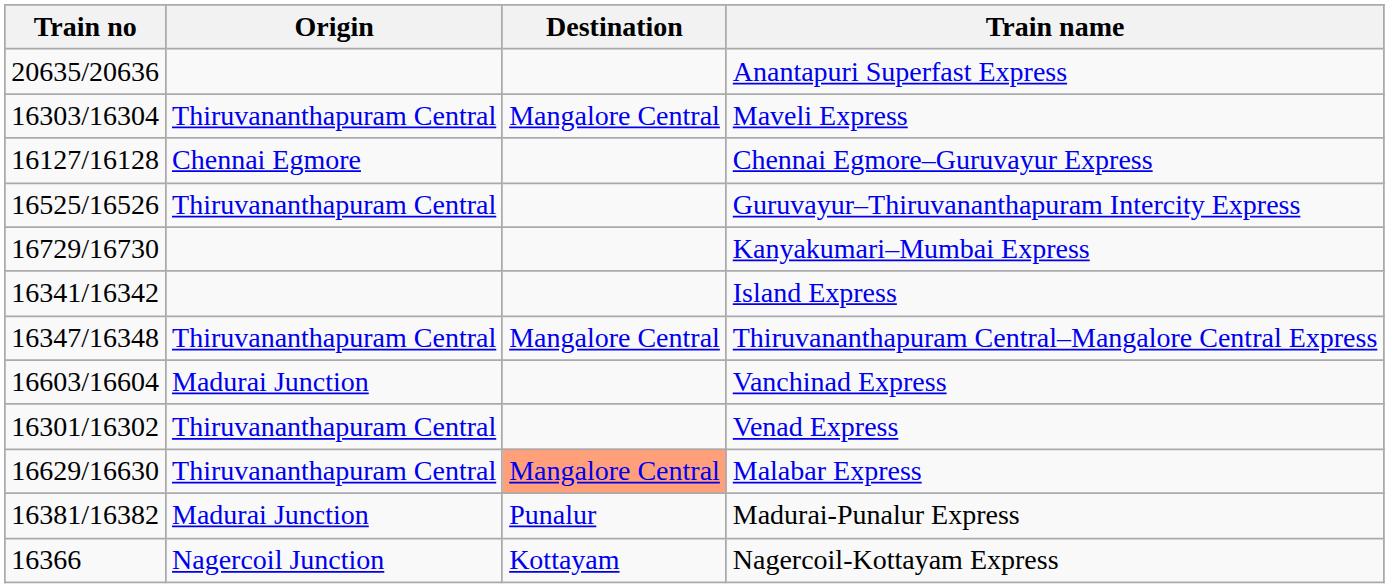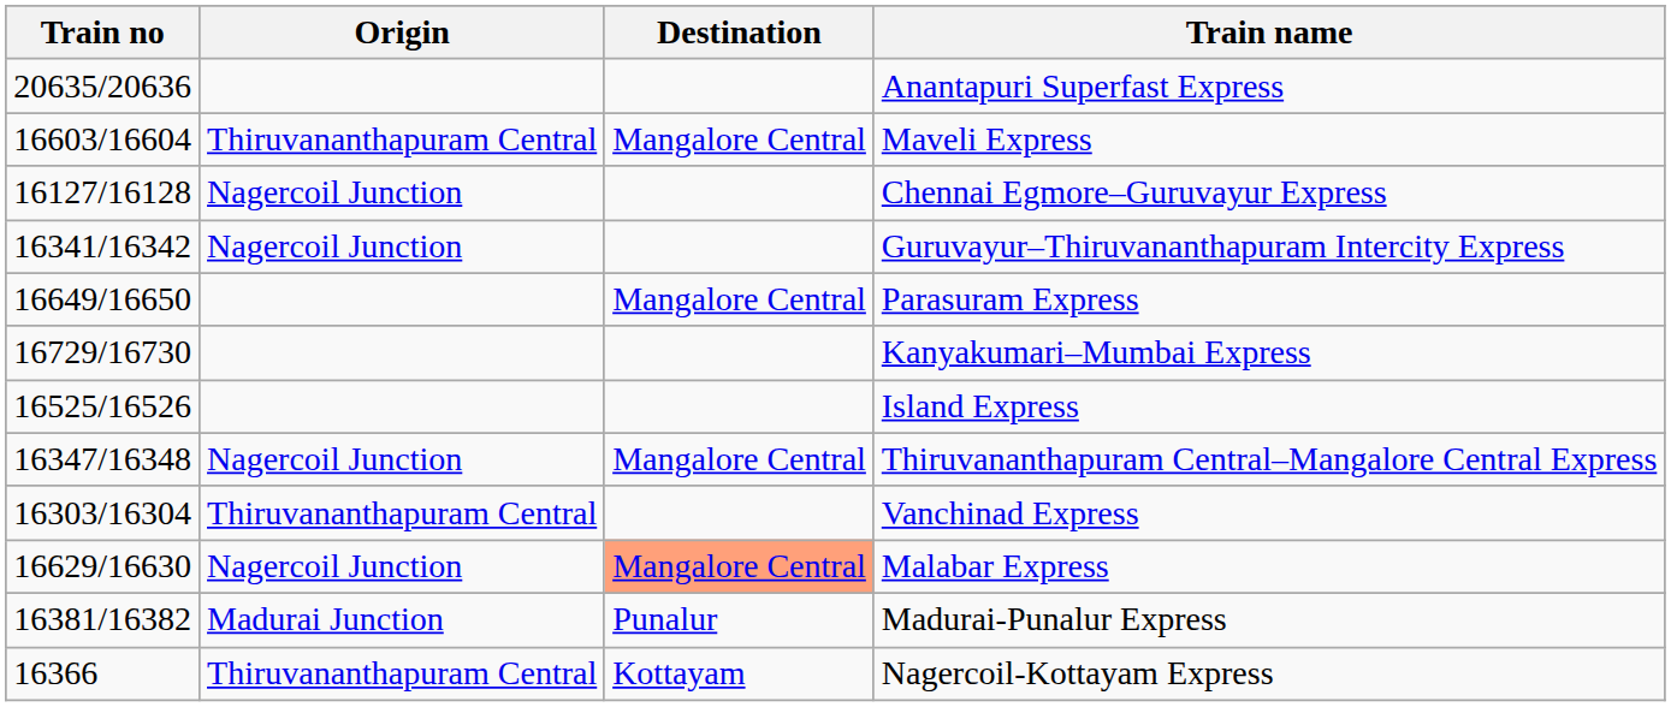Maveli Express | Train no: 16303/16304 -> 16603/16604
Chennai Egmore–Guruvayur Express | Origin: Chennai Egmore -> Nagercoil Junction
Guruvayur–Thiruvananthapuram Intercity Express | Train no: 16525/16526 -> 16341/16342
Guruvayur–Thiruvananthapuram Intercity Express | Origin: Thiruvananthapuram Central -> Nagercoil Junction
+ row: 16649/16650 | Mangalore Central | Parasuram Express
Island Express | Train no: 16341/16342 -> 16525/16526
Thiruvananthapuram Central–Mangalore Central Express | Origin: Thiruvananthapuram Central -> Nagercoil Junction
Vanchinad Express | Train no: 16603/16604 -> 16303/16304
Vanchinad Express | Origin: Madurai Junction -> Thiruvananthapuram Central
- row: 16301/16302 | Thiruvananthapuram Central | Venad Express
Malabar Express | Origin: Thiruvananthapuram Central -> Nagercoil Junction
Nagercoil-Kottayam Express | Origin: Nagercoil Junction -> Thiruvananthapuram Central
